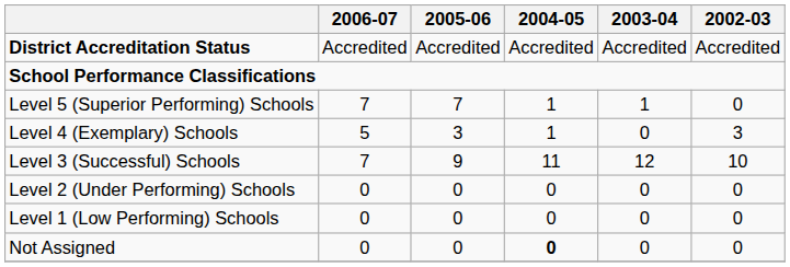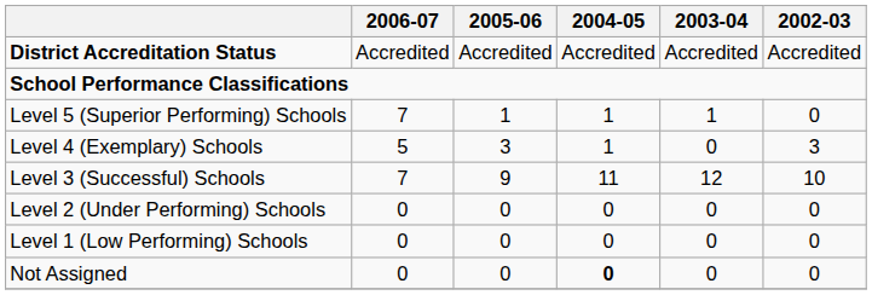Level 5 (Superior Performing) Schools | 2005-06: 7 -> 1
